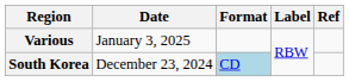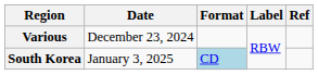Various | Date: January 3, 2025 -> December 23, 2024
South Korea | Date: December 23, 2024 -> January 3, 2025
